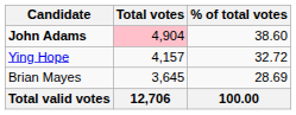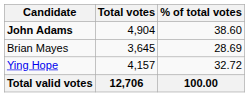John Adams | Total votes: pink background -> no background
rows swapped: Ying Hope <-> Brian Mayes
